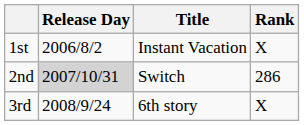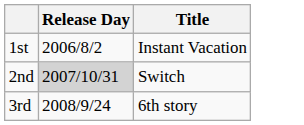- column: Rank | X | 286 | X
